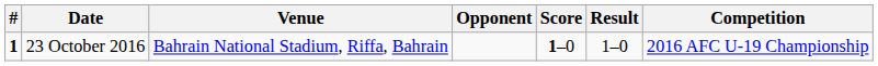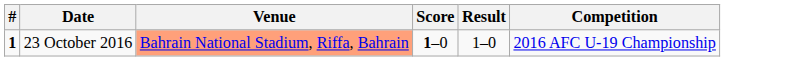- column: Opponent
23 October 2016 | Venue: no background -> lightsalmon background
